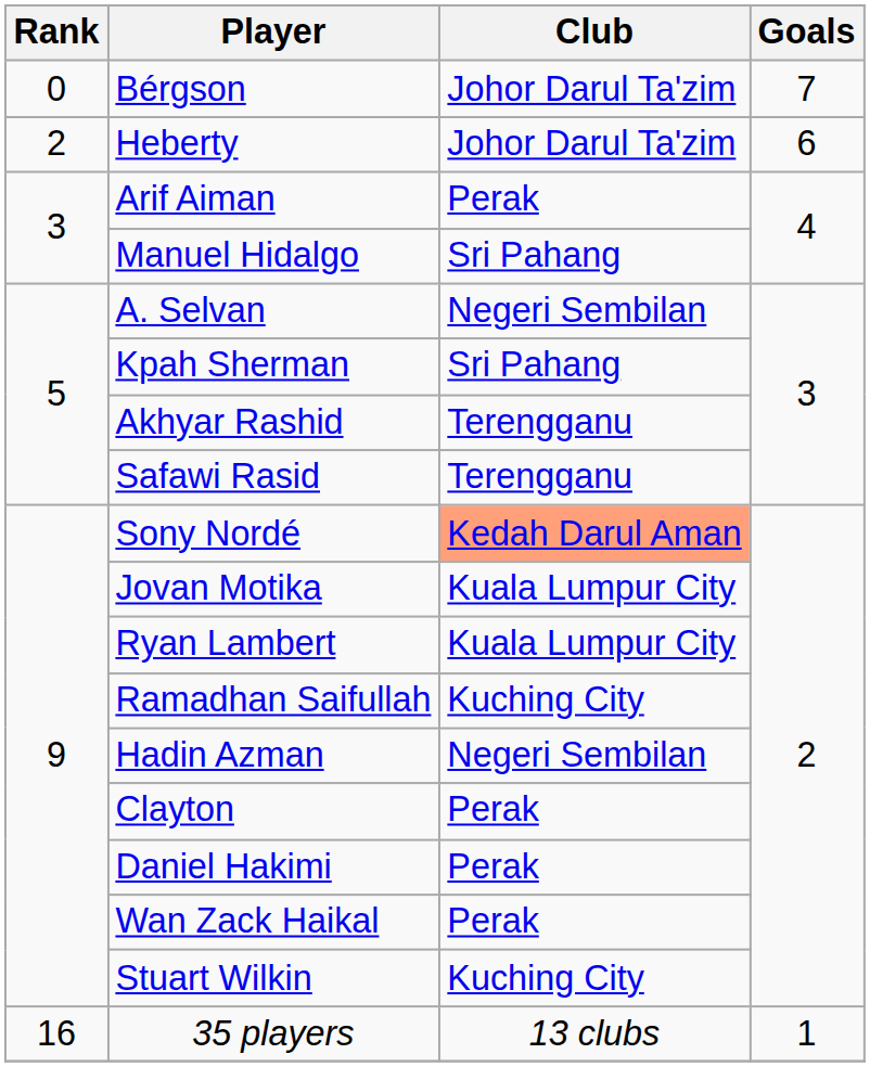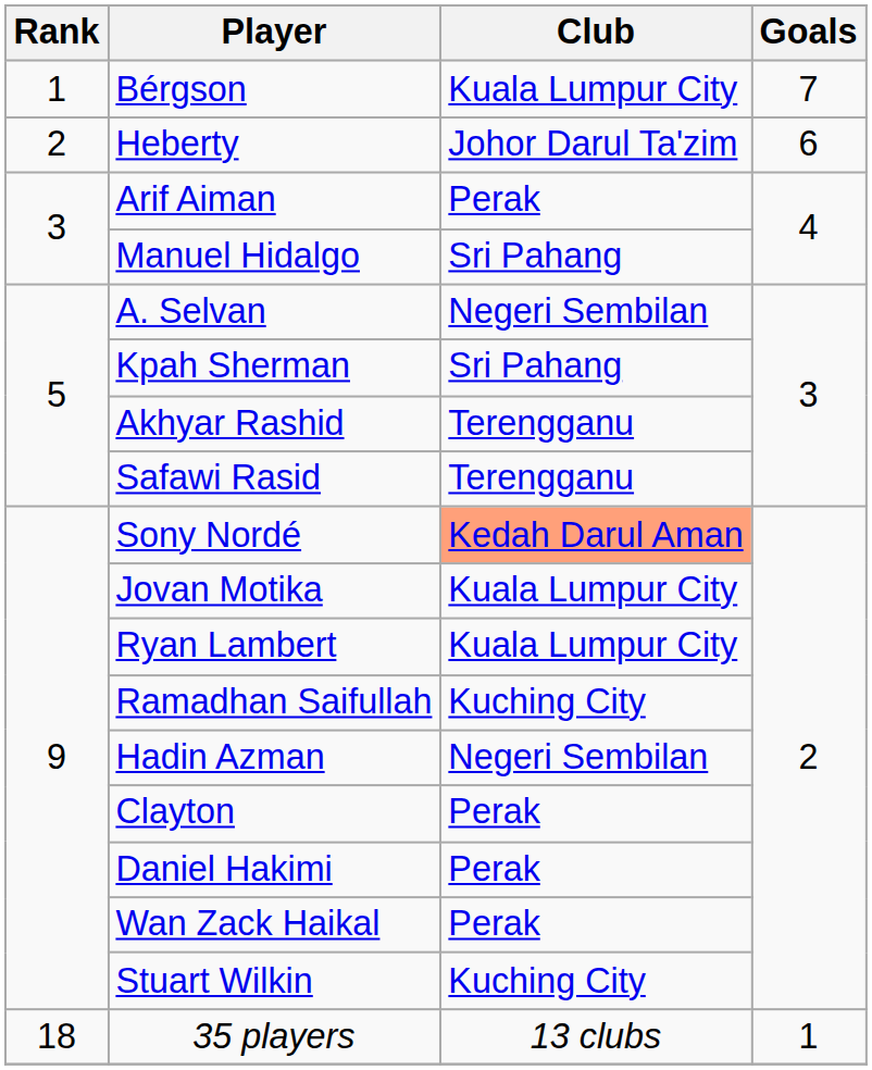Bérgson | Rank: 0 -> 1
Bérgson | Club: Johor Darul Ta'zim -> Kuala Lumpur City
35 players | Rank: 16 -> 18
